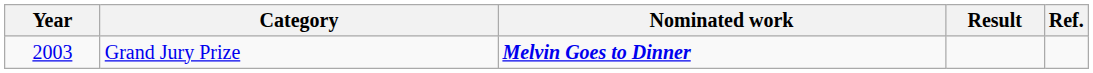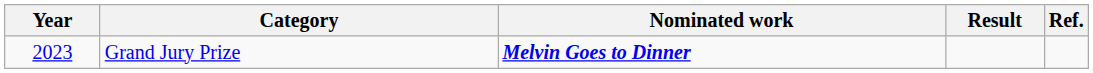Grand Jury Prize | Year: 2003 -> 2023
